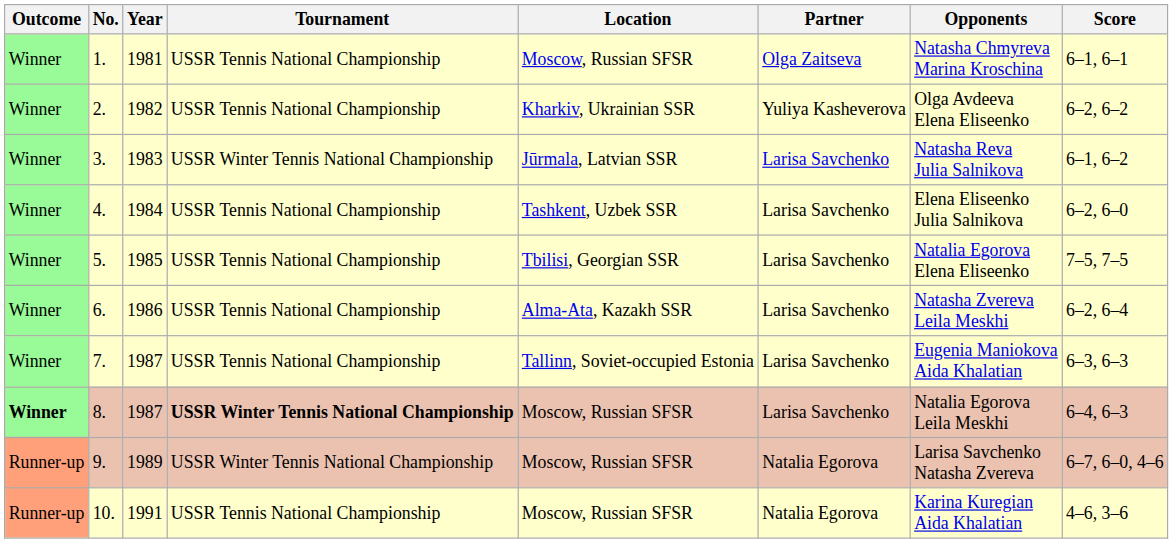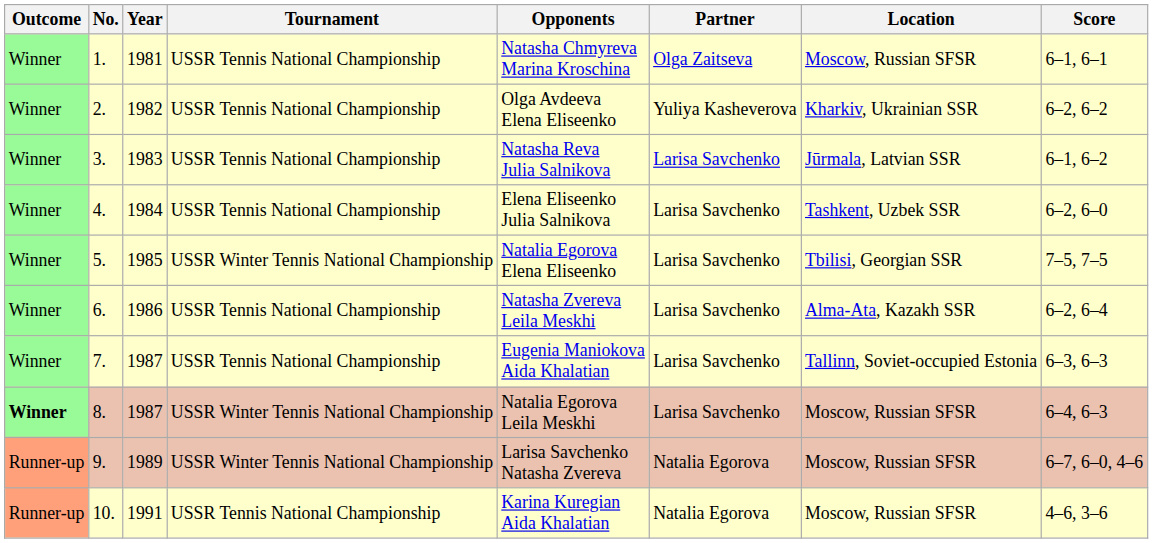columns swapped: Location <-> Opponents
3. | Tournament: USSR Winter Tennis National Championship -> USSR Tennis National Championship
5. | Tournament: USSR Tennis National Championship -> USSR Winter Tennis National Championship
8. | Tournament: bold -> normal
